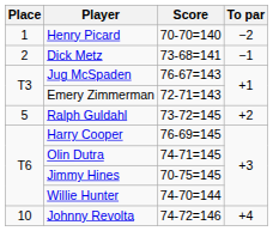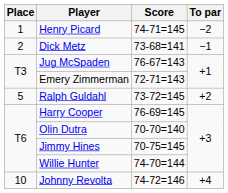Henry Picard | Score: 70-70=140 -> 74-71=145
Olin Dutra | Score: 74-71=145 -> 70-70=140
